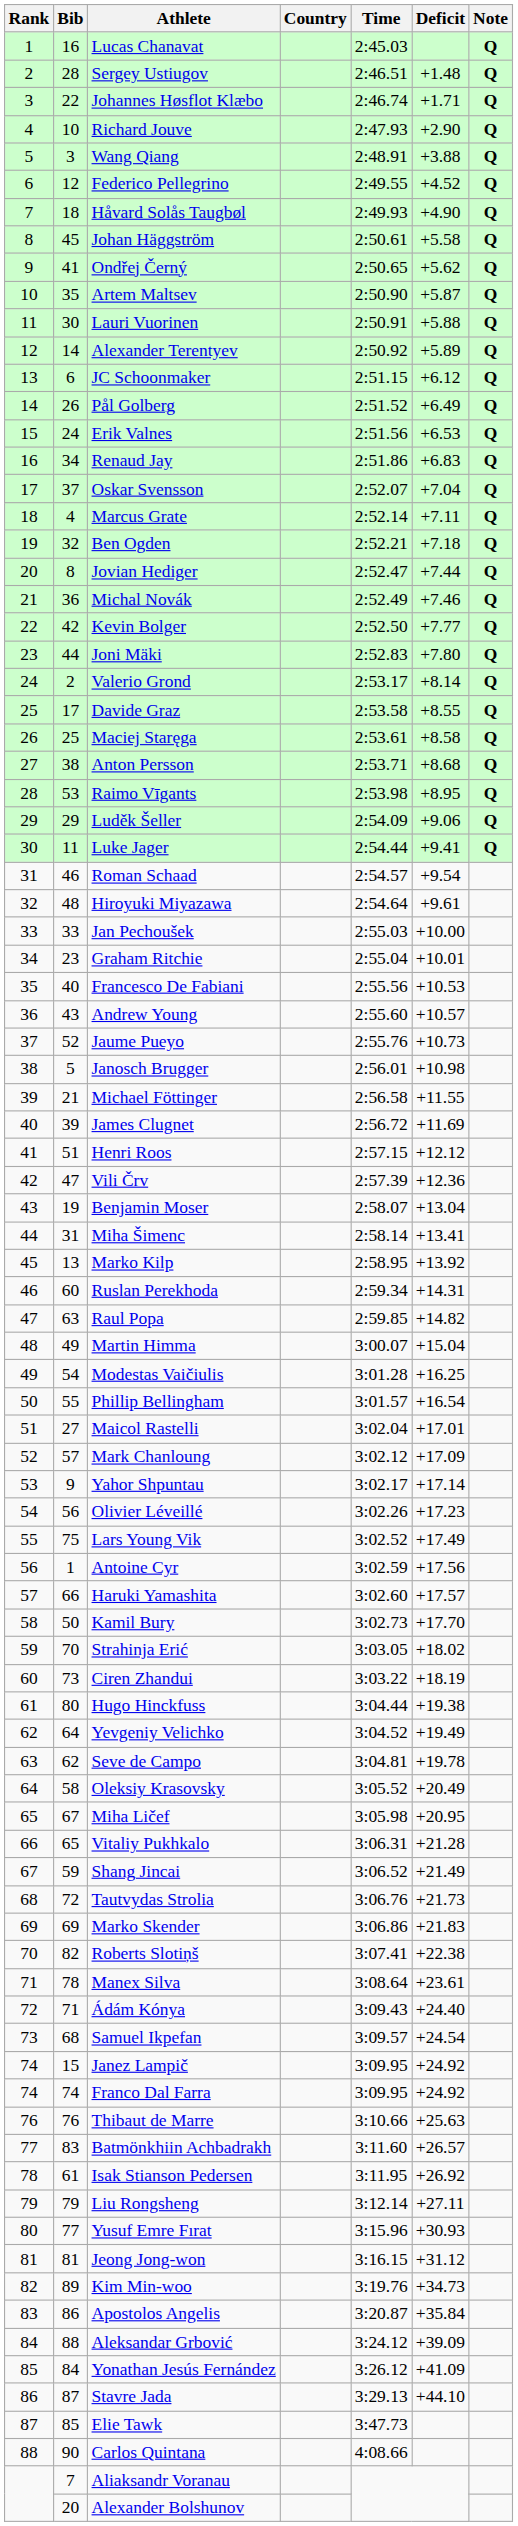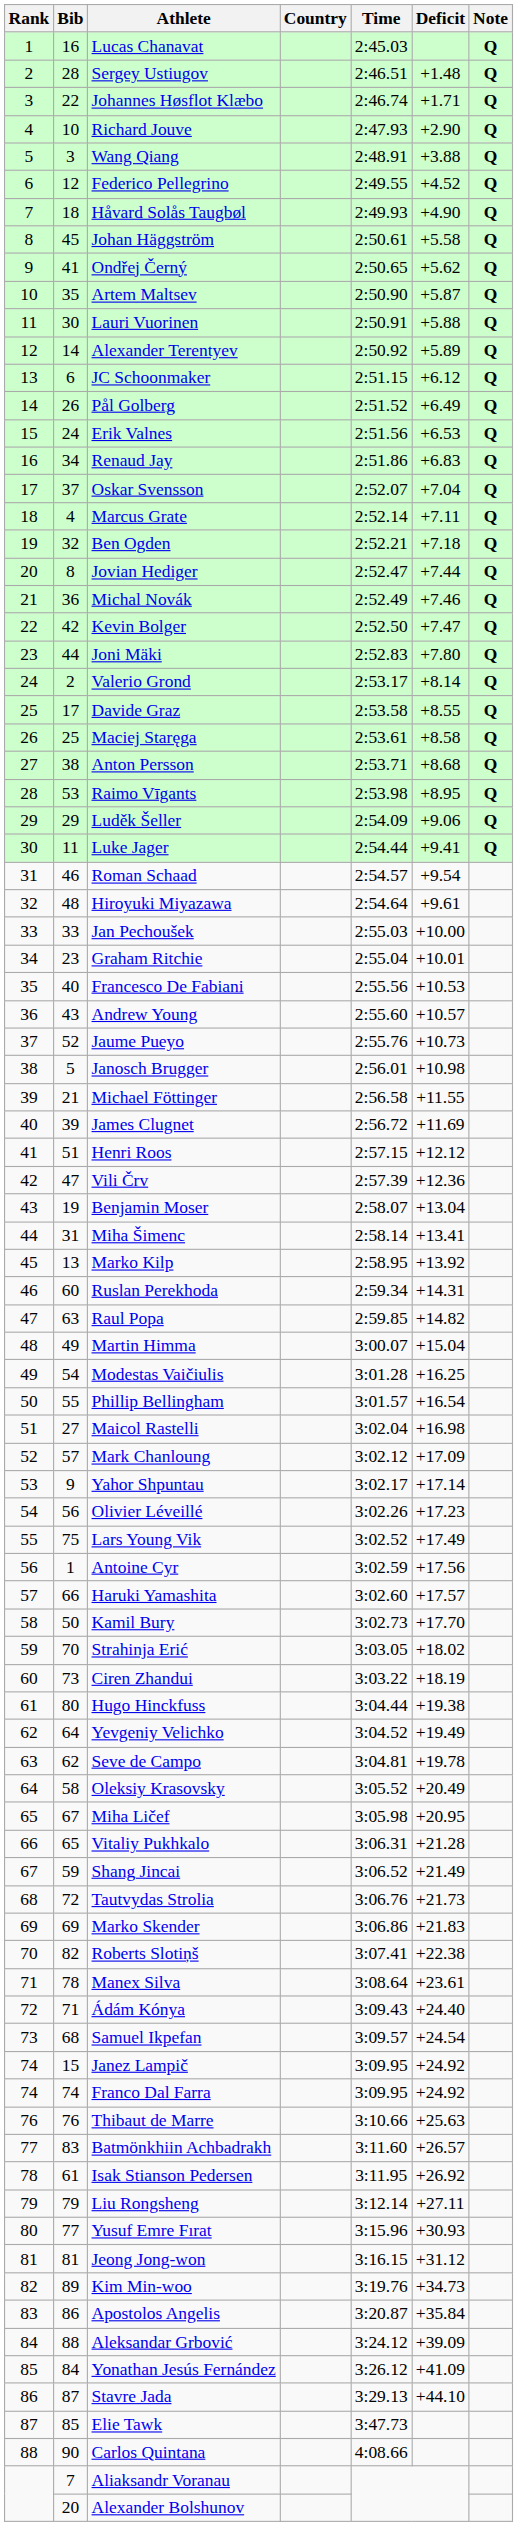Kevin Bolger | Deficit: +7.77 -> +7.47
Maicol Rastelli | Deficit: +17.01 -> +16.98
